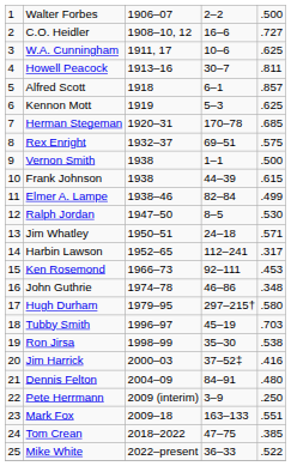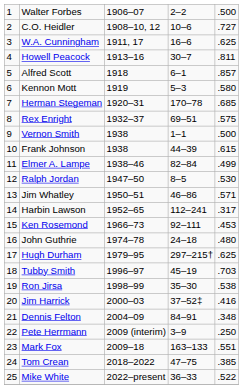C.O. Heidler | column 4: 16–6 -> 10–6
W.A. Cunningham | column 4: 10–6 -> 16–6
Kennon Mott | column 5: .625 -> .580
Jim Whatley | column 4: 24–18 -> 46–86
John Guthrie | column 4: 46–86 -> 24–18
John Guthrie | column 5: .348 -> .480
Hugh Durham | column 5: .580 -> .625
Dennis Felton | column 5: .480 -> .348
